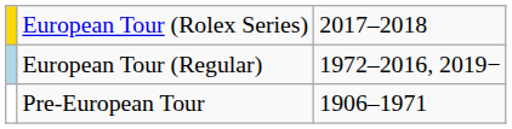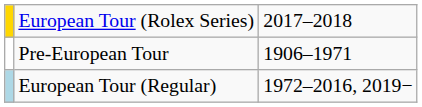rows swapped: European Tour (Regular) <-> Pre-European Tour
